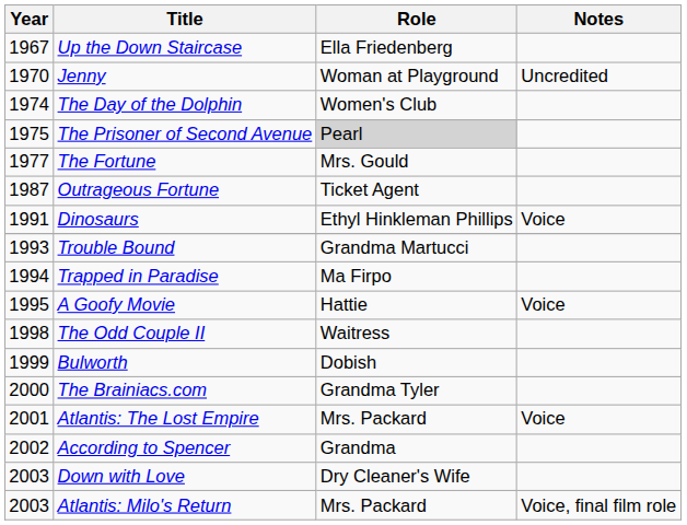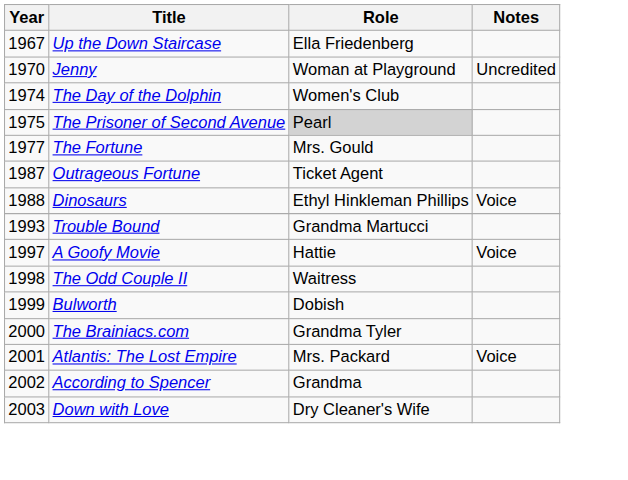Dinosaurs | Year: 1991 -> 1988
- row: 1994 | Trapped in Paradise | Ma Firpo
A Goofy Movie | Year: 1995 -> 1997
- row: 2003 | Atlantis: Milo's Return | Mrs. Packard | Voice, final film role
